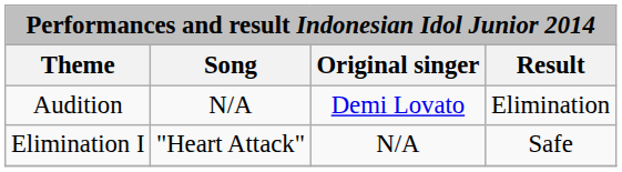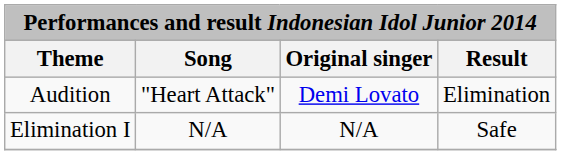Audition | Song: N/A -> "Heart Attack"
Elimination I | Song: "Heart Attack" -> N/A
